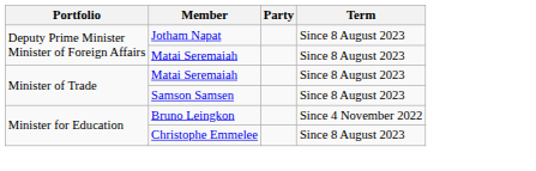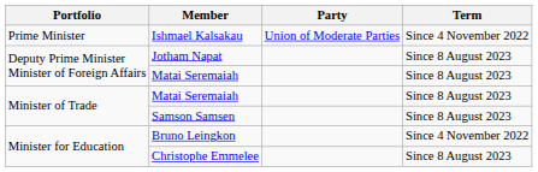+ row: Prime Minister | Ishmael Kalsakau | Union of Moderate Parties | Since 4 November 2022
